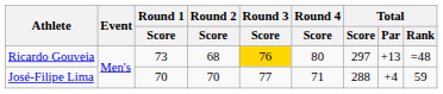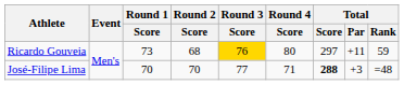Ricardo Gouveia | Total / Par: +13 -> +11
Ricardo Gouveia | Total / Rank: =48 -> 59
José-Filipe Lima | Total / Score: normal -> bold
José-Filipe Lima | Total / Par: +4 -> +3
José-Filipe Lima | Total / Rank: 59 -> =48
